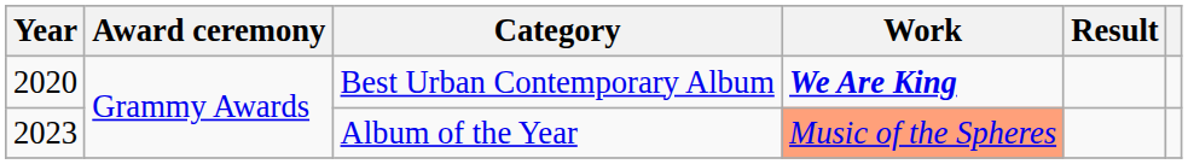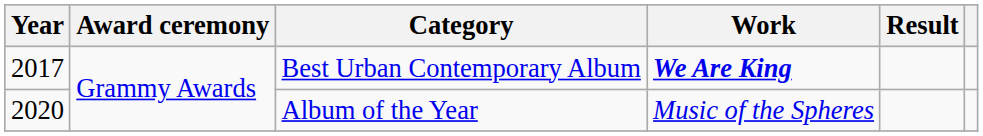Best Urban Contemporary Album | Year: 2020 -> 2017
Album of the Year | Year: 2023 -> 2020
Album of the Year | Work: lightsalmon background -> no background
